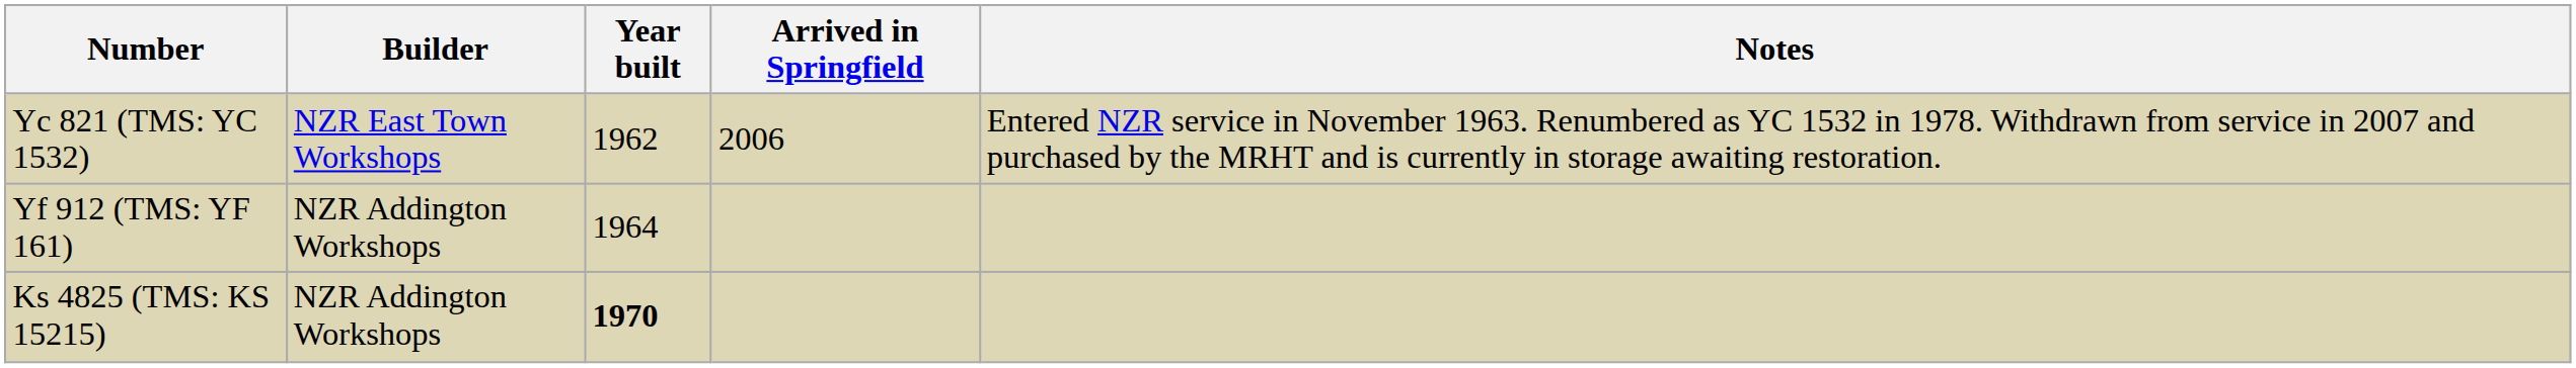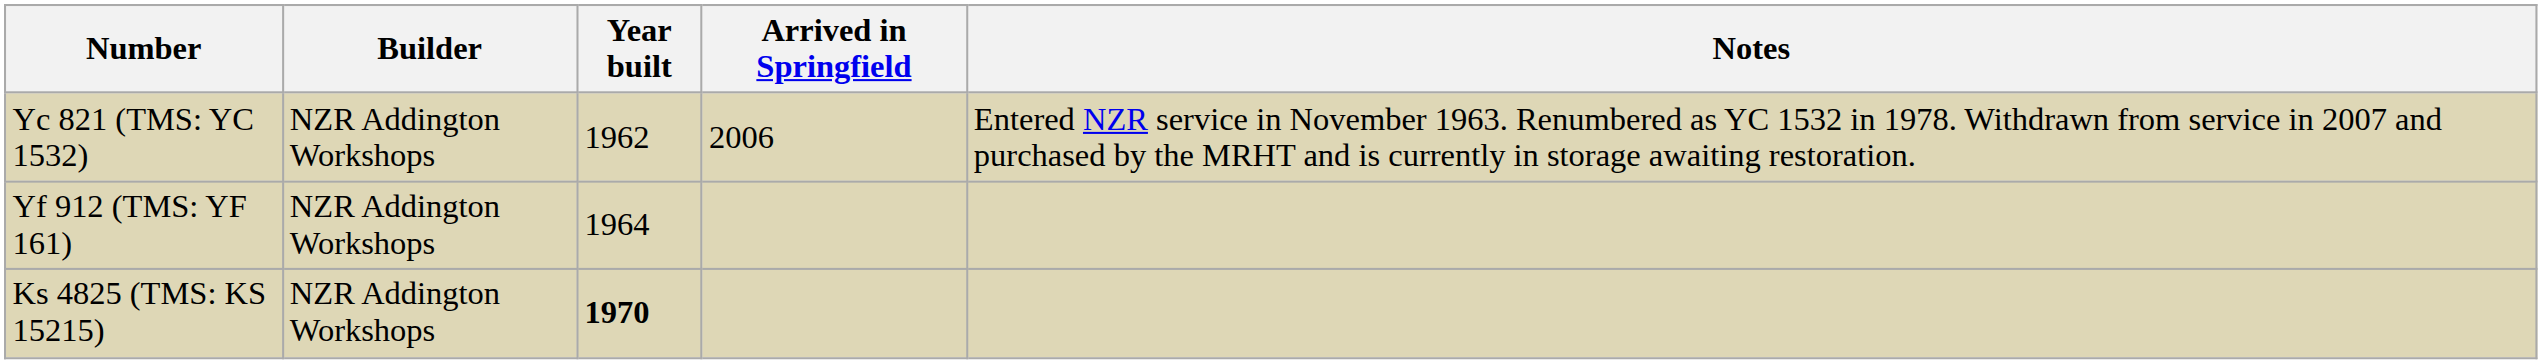Yc 821 (TMS: YC 1532) | Builder: NZR East Town Workshops -> NZR Addington Workshops
